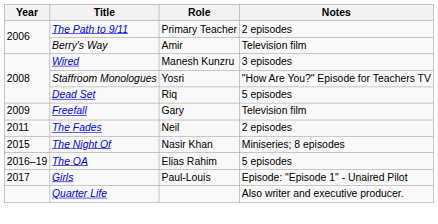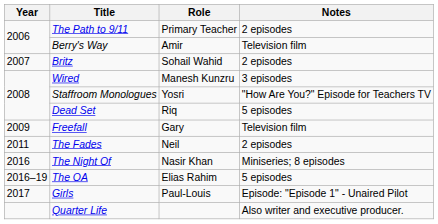+ row: 2007 | Britz | Sohail Wahid | 2 episodes
The Night Of | Year: 2015 -> 2016
